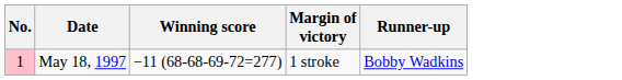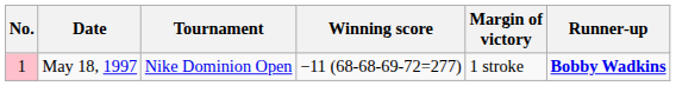+ column: Tournament | Nike Dominion Open
May 18, 1997 | Runner-up: normal -> bold
